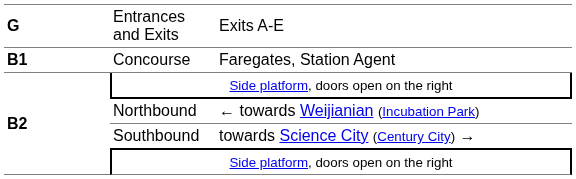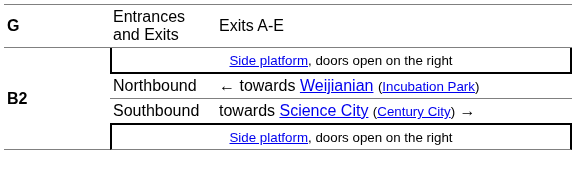- row: B1 | Concourse | Faregates, Station Agent
